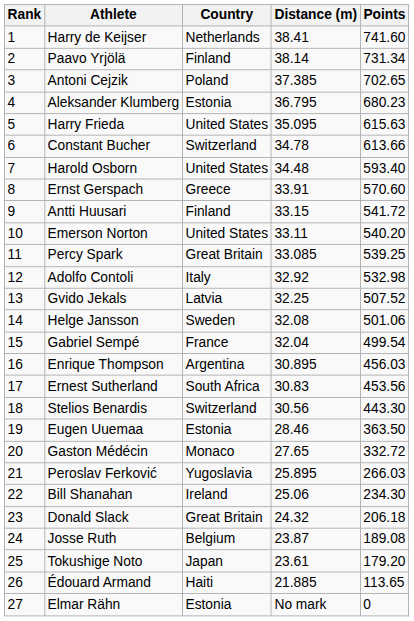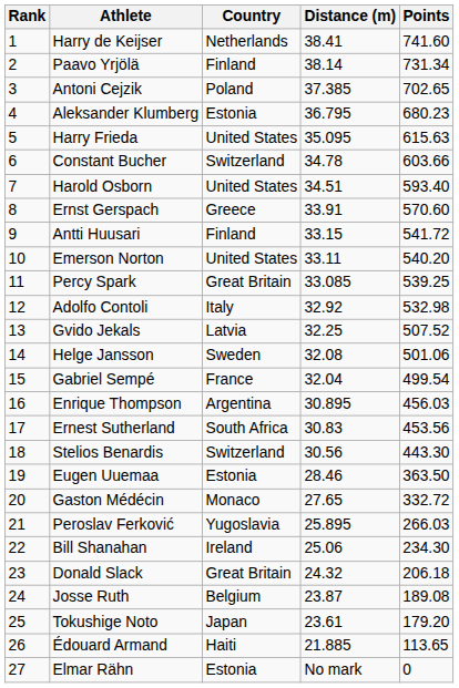Constant Bucher | Points: 613.66 -> 603.66
Harold Osborn | Distance (m): 34.48 -> 34.51
